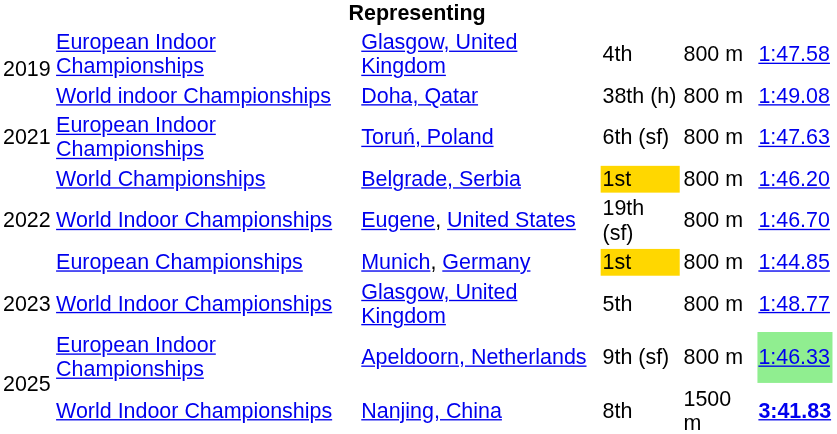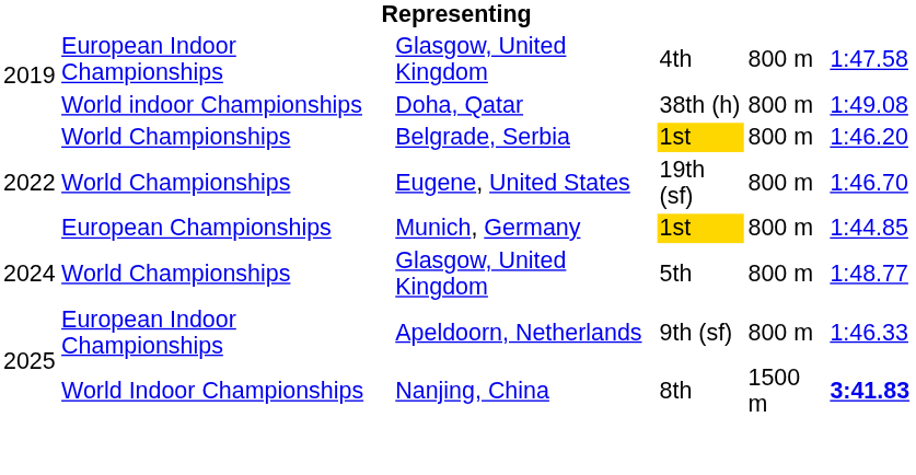- row: 2021 | European Indoor Championships | Toruń, Poland | 6th (sf) | 800 m | 1:47.63
Eugene, United States | column 2: World Indoor Championships -> World Championships
Glasgow, United Kingdom / 5th | column 1: 2023 -> 2024
Glasgow, United Kingdom / 5th | column 2: World Indoor Championships -> World Championships
Apeldoorn, Netherlands | column 6: lightgreen background -> no background
